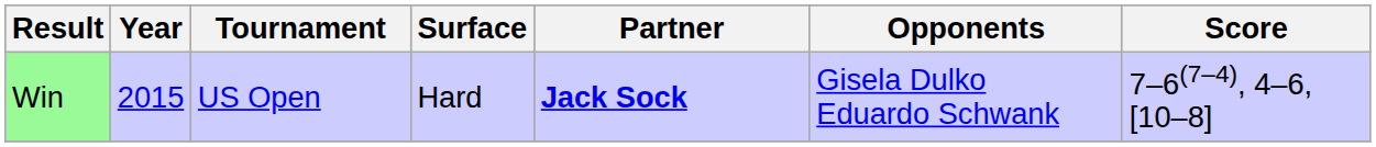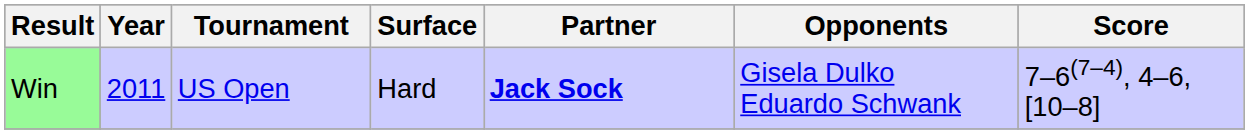Win | Year: 2015 -> 2011
